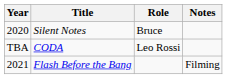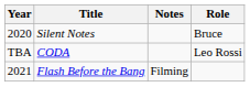columns swapped: Role <-> Notes
